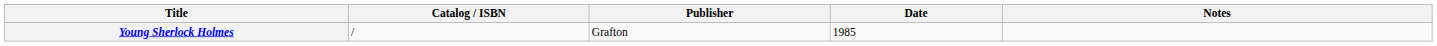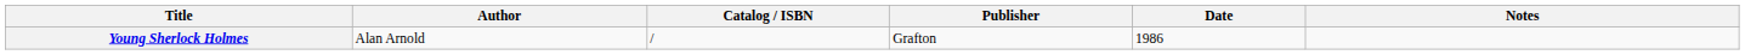+ column: Author | Alan Arnold
Young Sherlock Holmes | Date: 1985 -> 1986
